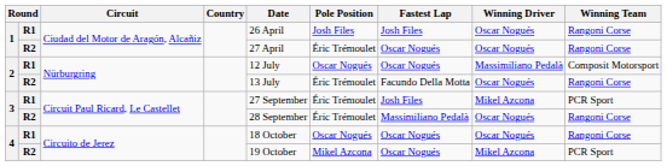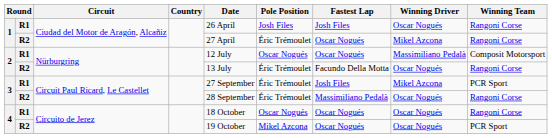1 / R2 | Winning Driver: Oscar Nogués -> Mikel Azcona
4 / R2 | Winning Driver: Mikel Azcona -> Oscar Nogués
